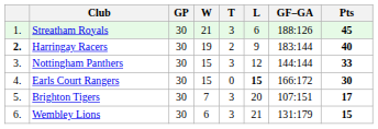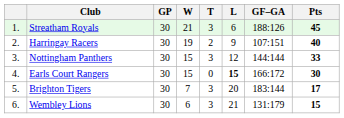Harringay Racers | column 1: bold -> normal
Harringay Racers | GF–GA: 183:144 -> 107:151
Brighton Tigers | GF–GA: 107:151 -> 183:144
